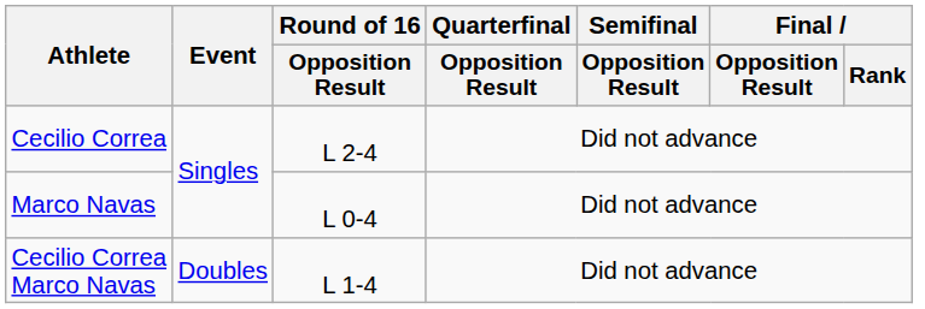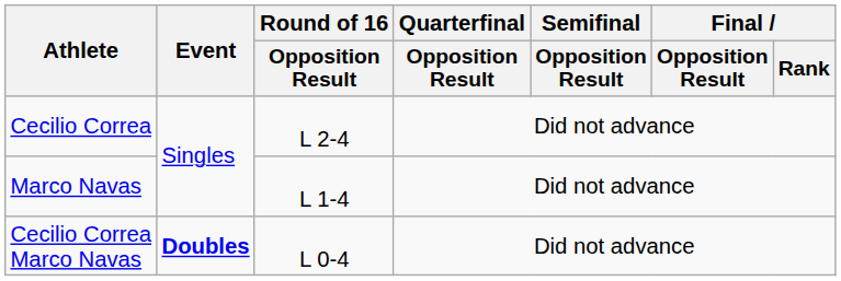Marco Navas | Round of 16 / Opposition Result: L 0-4 -> L 1-4
Cecilio Correa Marco Navas | Event: normal -> bold
Cecilio Correa Marco Navas | Round of 16 / Opposition Result: L 1-4 -> L 0-4
